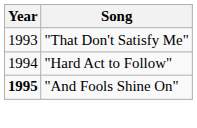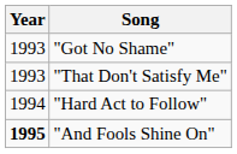+ row: 1993 | "Got No Shame"
